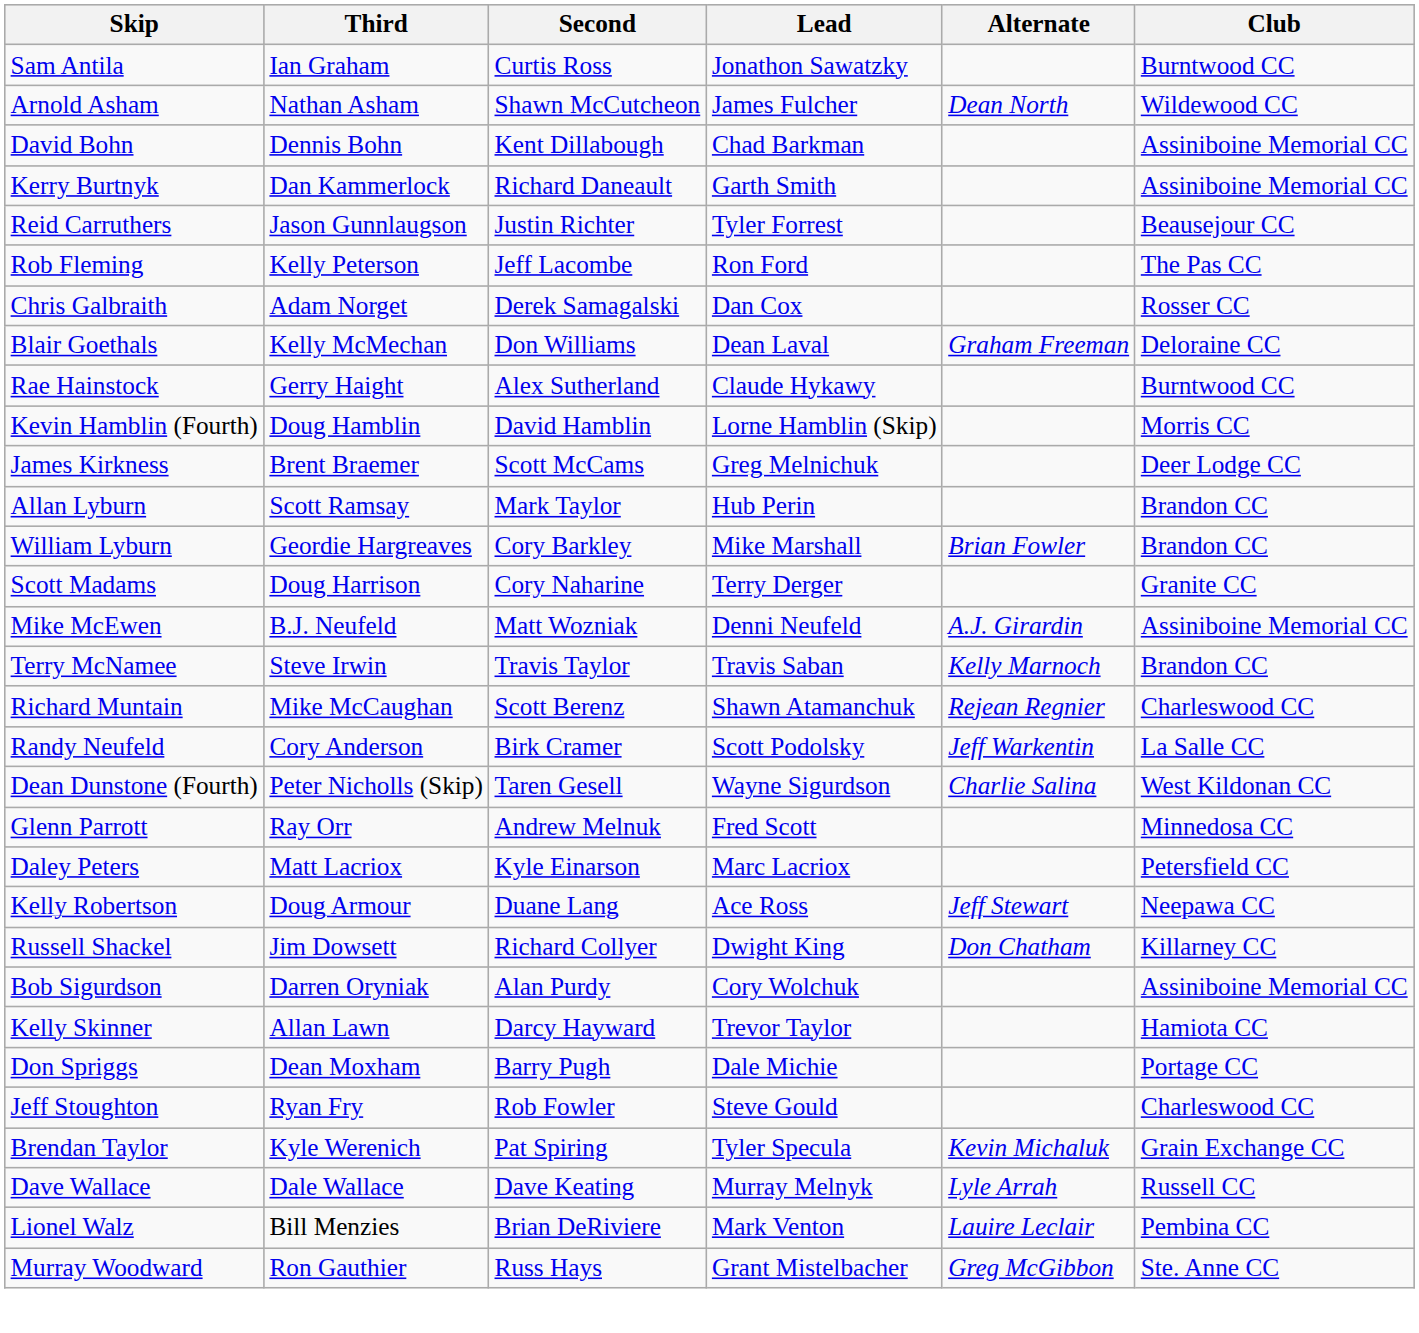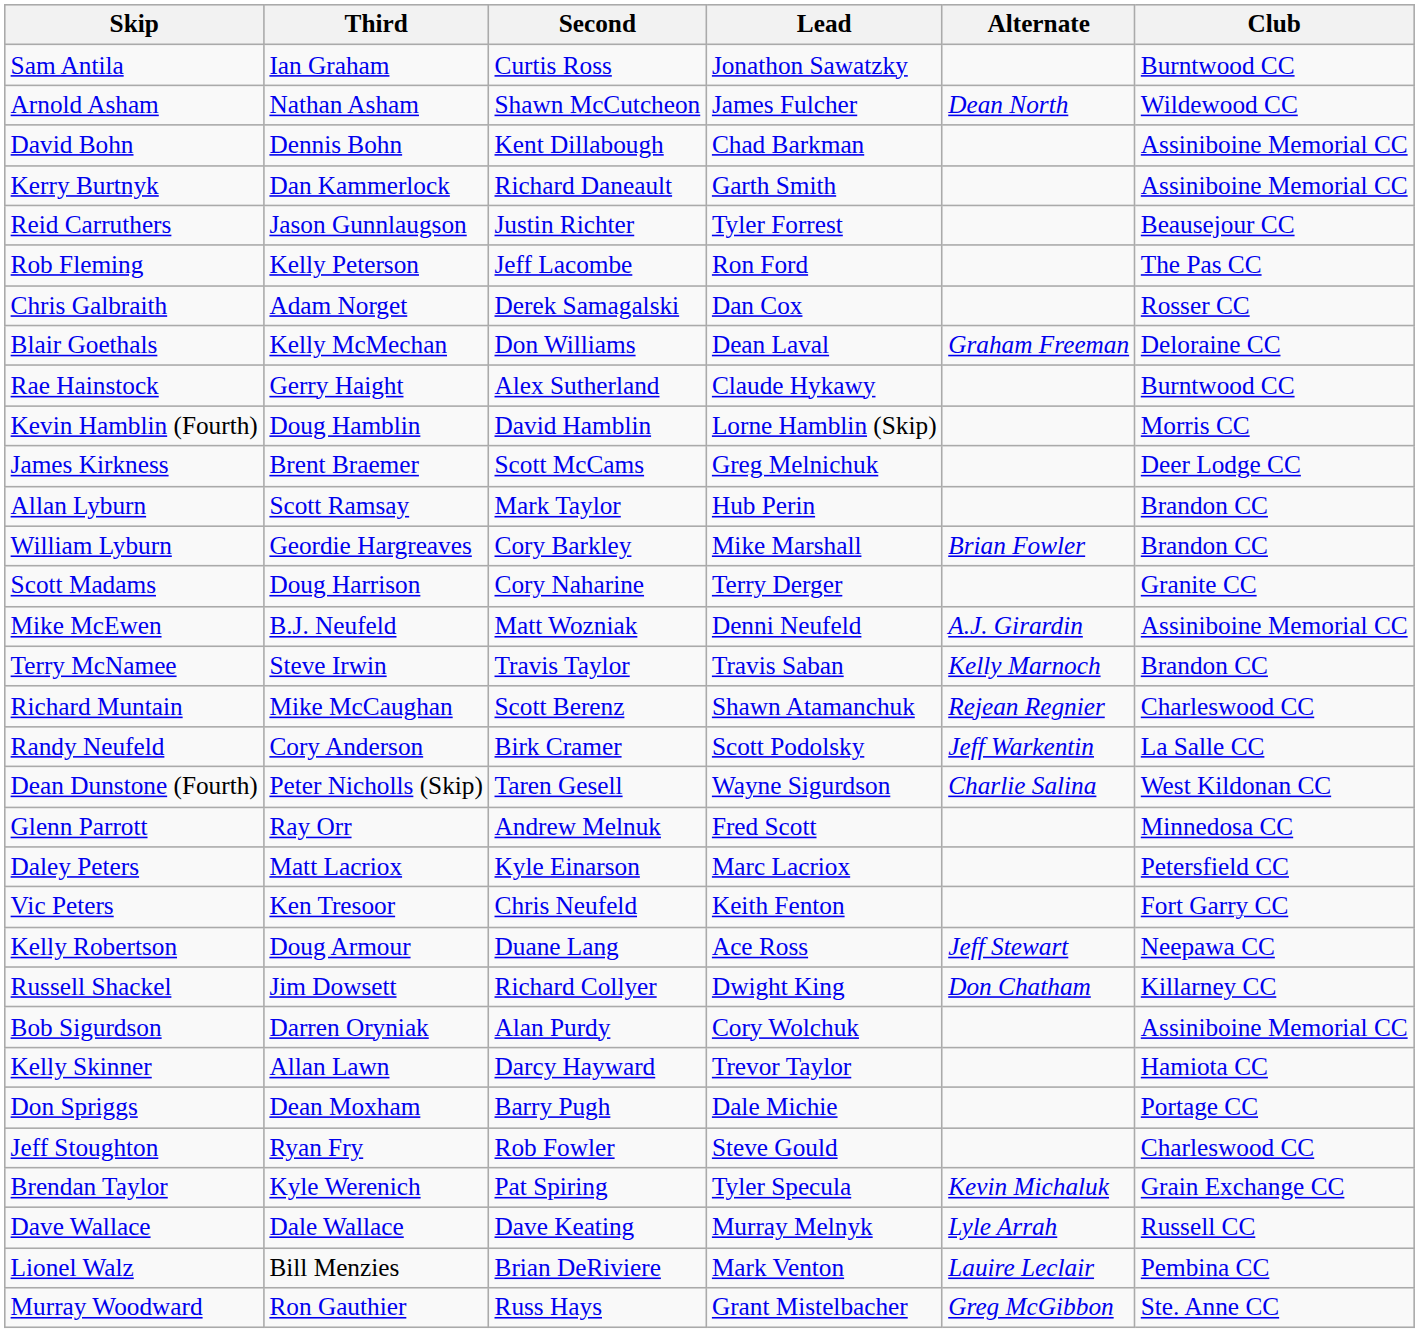+ row: Vic Peters | Ken Tresoor | Chris Neufeld | Keith Fenton | Fort Garry CC
